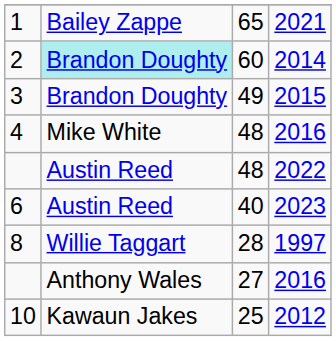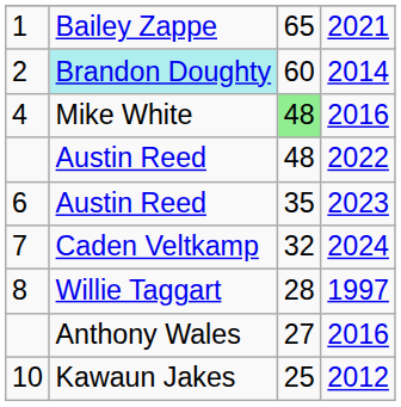- row: 3 | Brandon Doughty | 49 | 2015
4 | column 3: no background -> lightgreen background
6 | column 3: 40 -> 35
+ row: 7 | Caden Veltkamp | 32 | 2024
